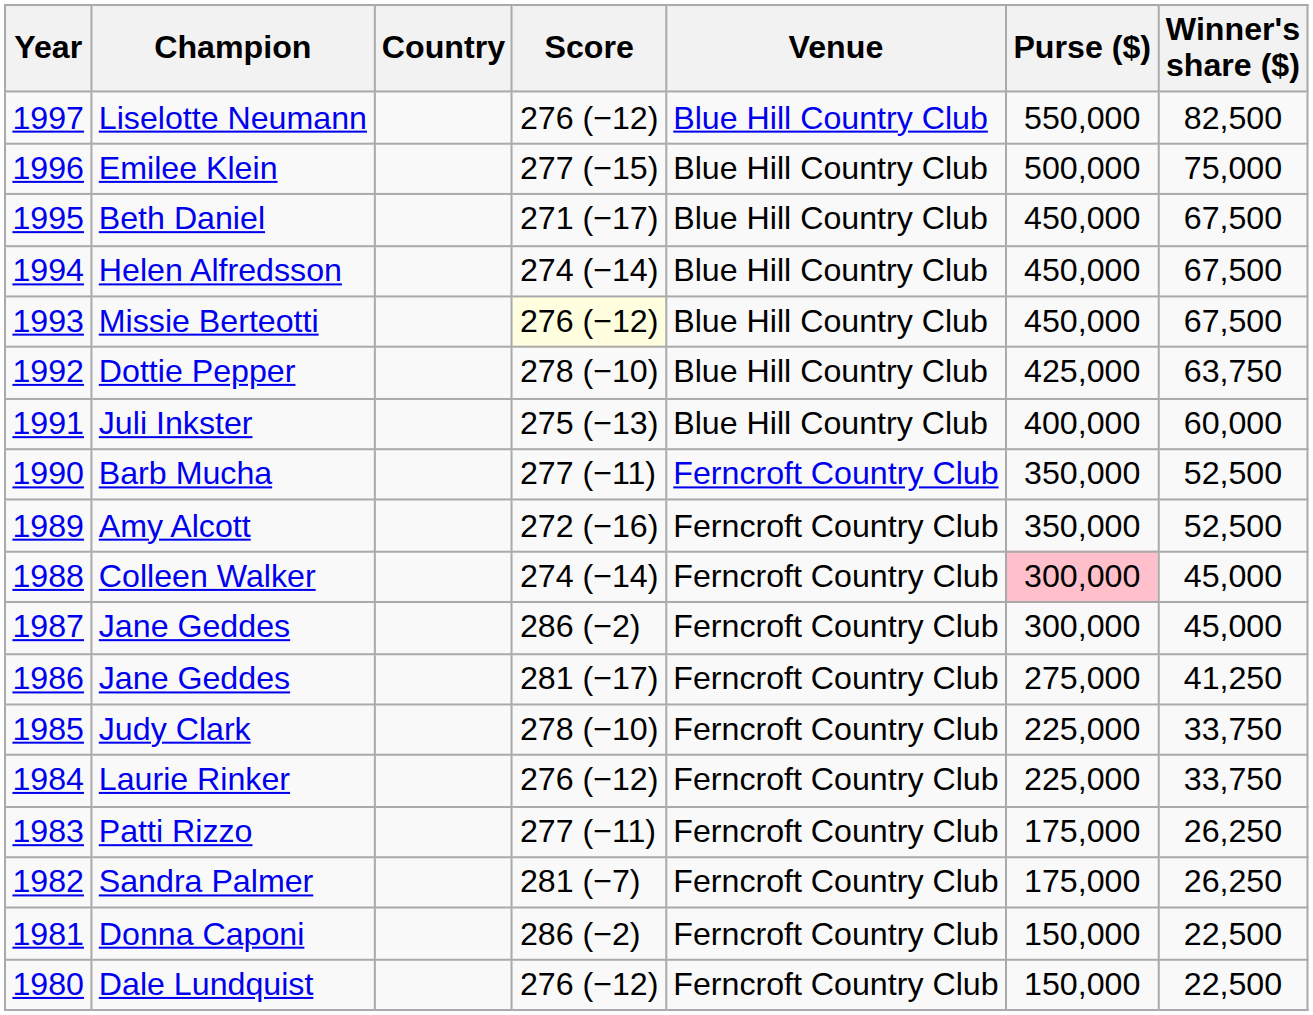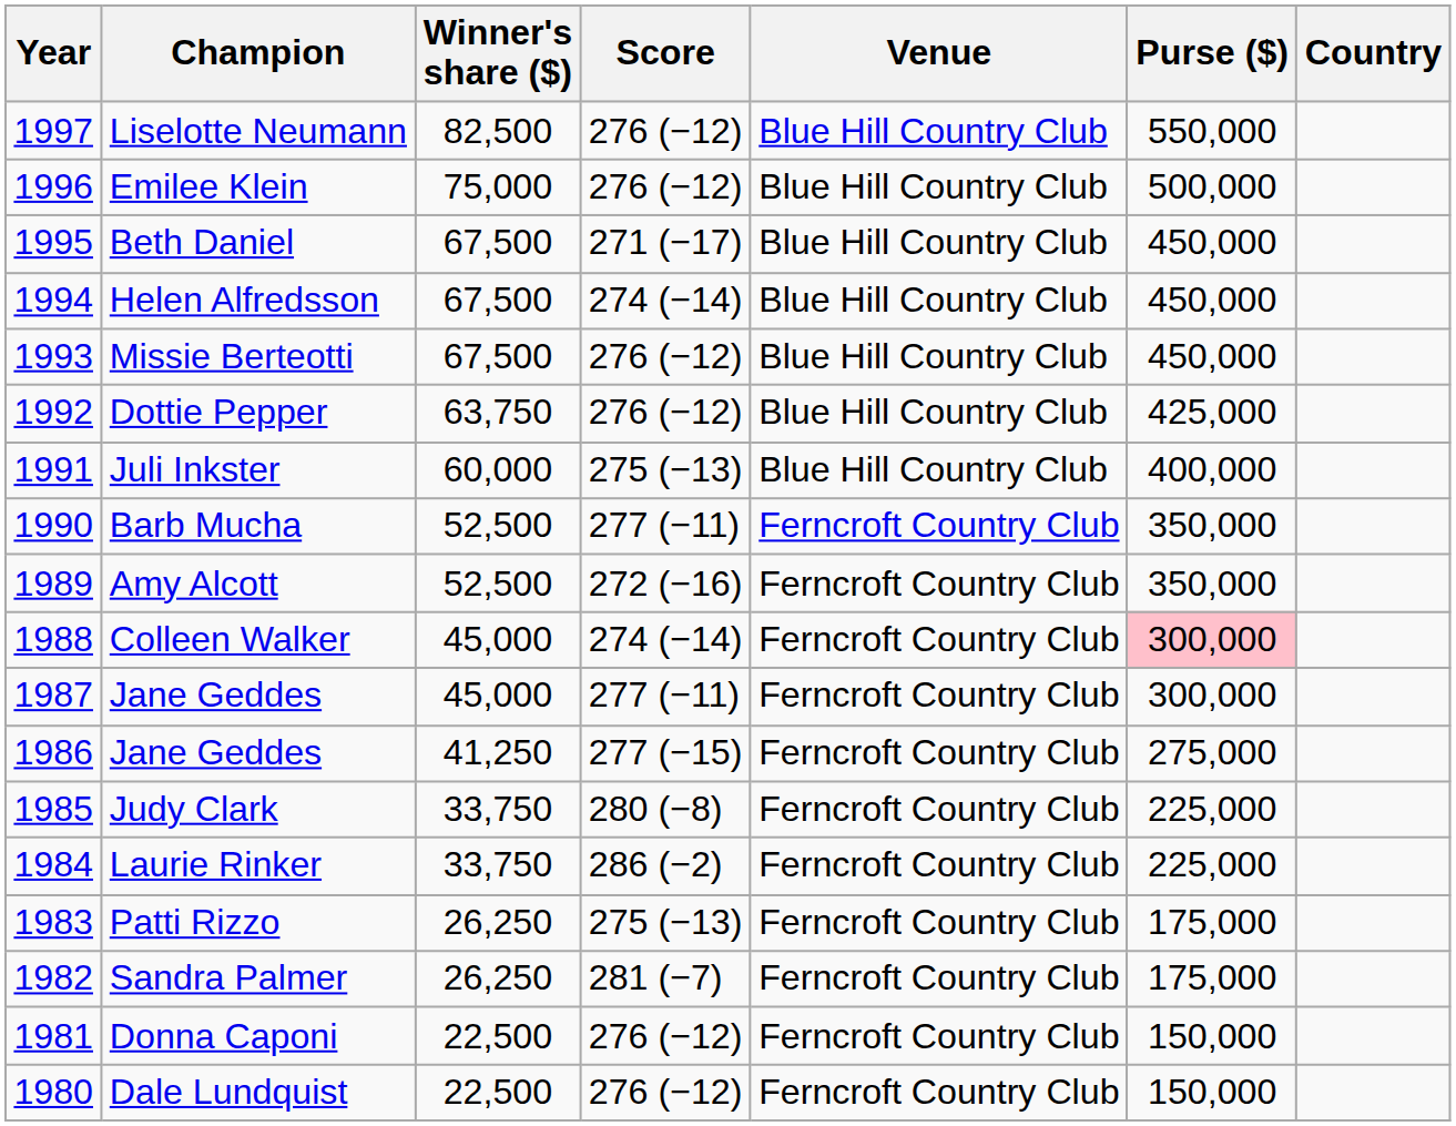columns swapped: Country <-> Winner's share ($)
Emilee Klein | Score: 277 (−15) -> 276 (−12)
Missie Berteotti | Score: lightyellow background -> no background
Dottie Pepper | Score: 278 (−10) -> 276 (−12)
1987 / Jane Geddes | Score: 286 (−2) -> 277 (−11)
1986 / Jane Geddes | Score: 281 (−17) -> 277 (−15)
Judy Clark | Score: 278 (−10) -> 280 (−8)
Laurie Rinker | Score: 276 (−12) -> 286 (−2)
Patti Rizzo | Score: 277 (−11) -> 275 (−13)
Donna Caponi | Score: 286 (−2) -> 276 (−12)
